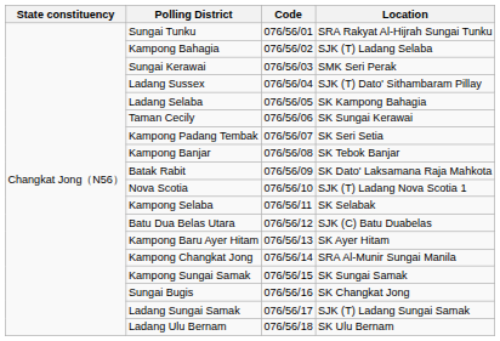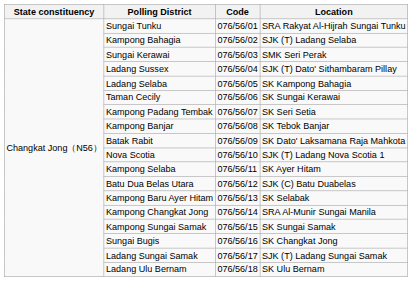Kampong Selaba | Location: SK Selabak -> SK Ayer Hitam
Kampong Baru Ayer Hitam | Location: SK Ayer Hitam -> SK Selabak
